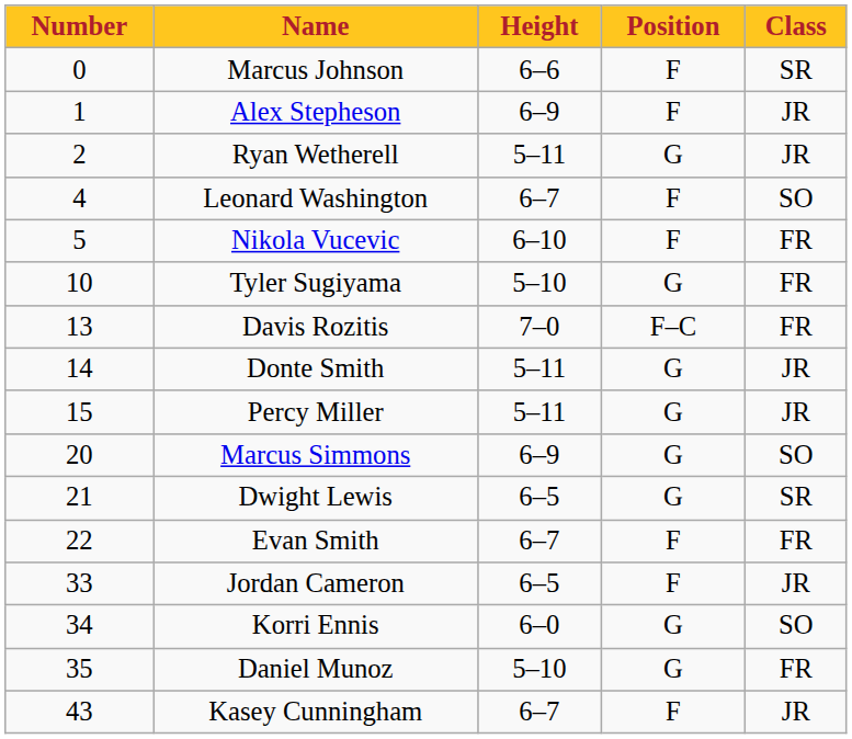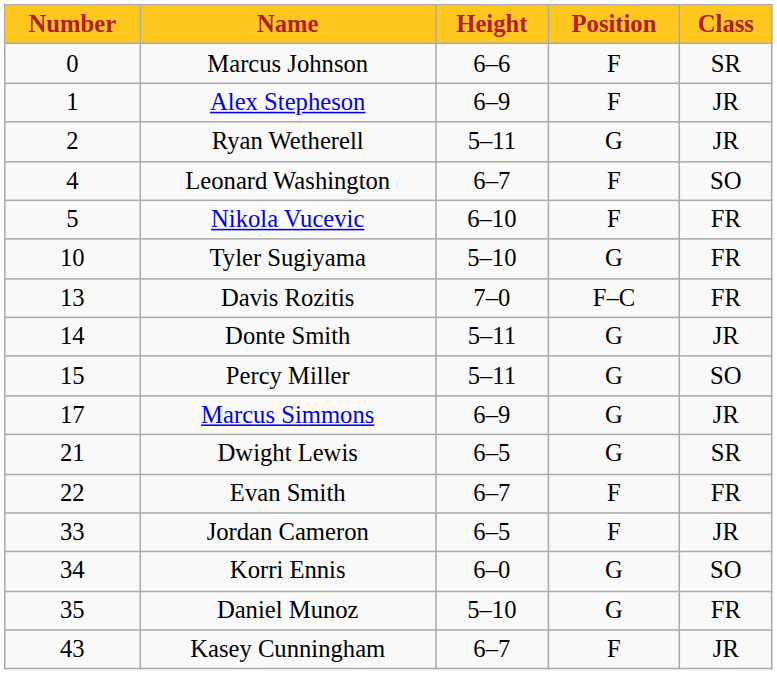Percy Miller | Class: JR -> SO
Marcus Simmons | Number: 20 -> 17
Marcus Simmons | Class: SO -> JR
